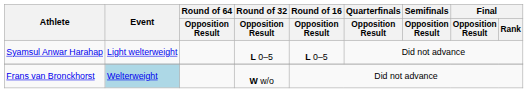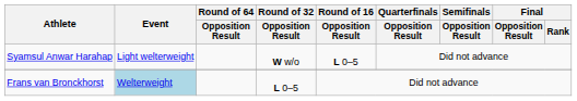Syamsul Anwar Harahap | Round of 32 / Opposition Result: L 0–5 -> W w/o
Frans van Bronckhorst | Round of 32 / Opposition Result: W w/o -> L 0–5
